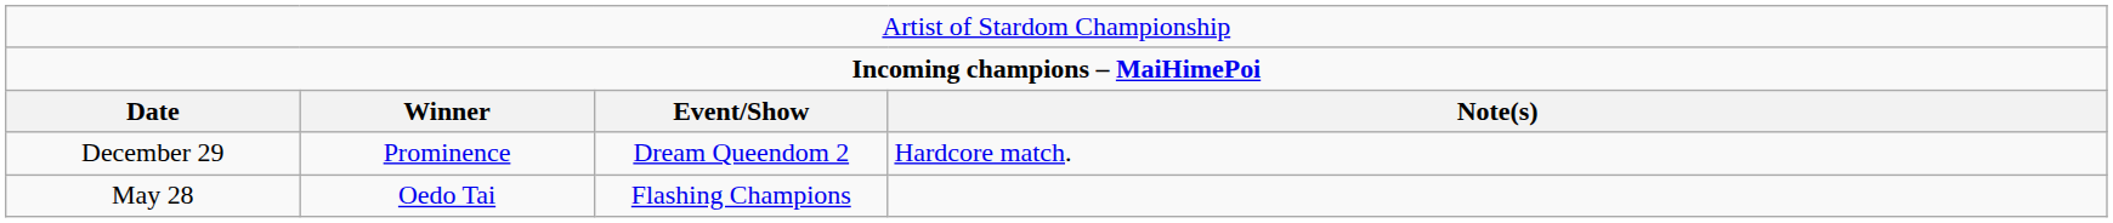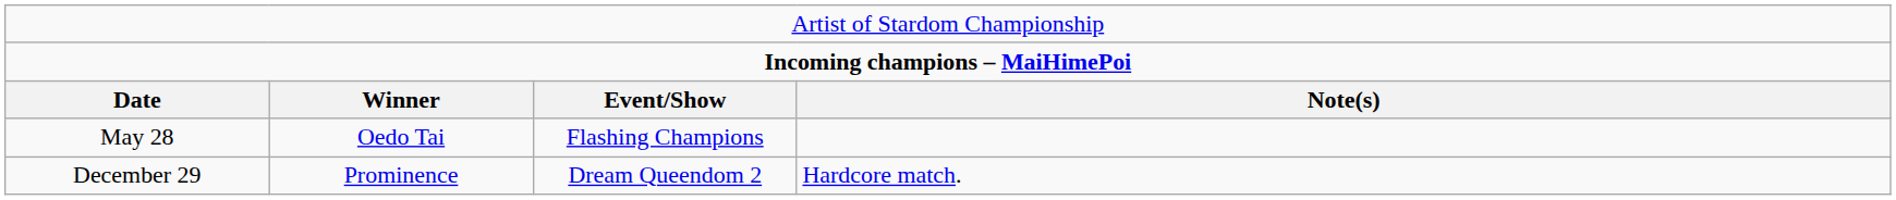rows swapped: May 28 <-> December 29
